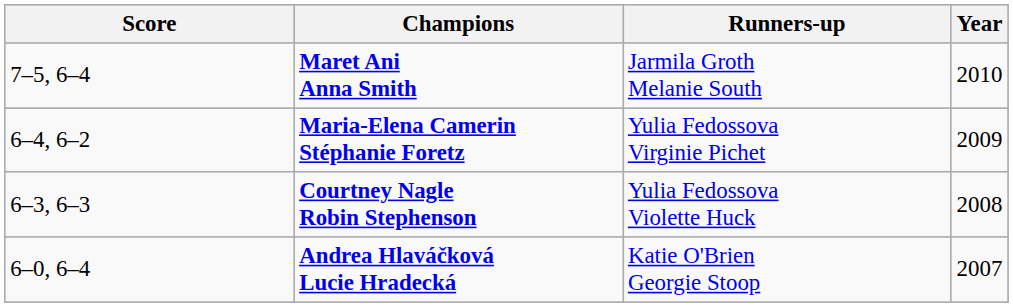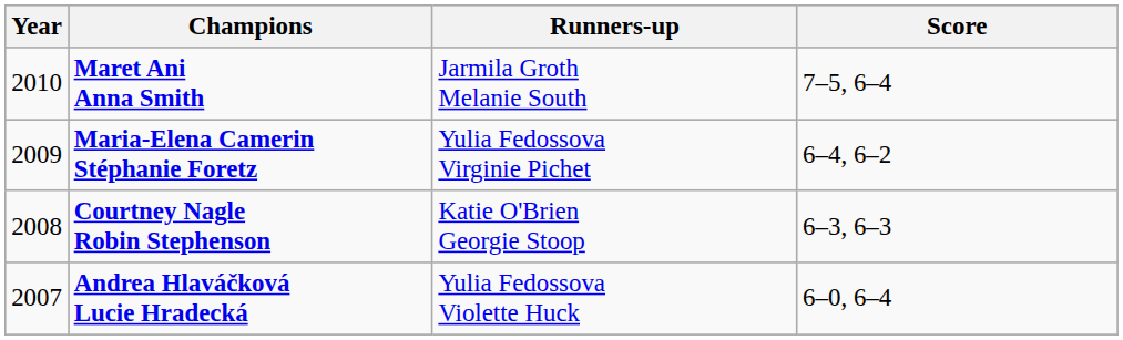columns swapped: Year <-> Score
Courtney Nagle Robin Stephenson | Runners-up: Yulia Fedossova Violette Huck -> Katie O'Brien Georgie Stoop
Andrea Hlaváčková Lucie Hradecká | Runners-up: Katie O'Brien Georgie Stoop -> Yulia Fedossova Violette Huck
